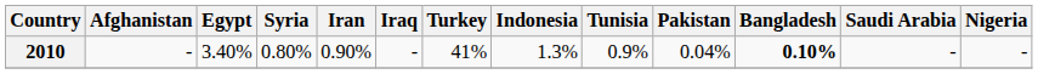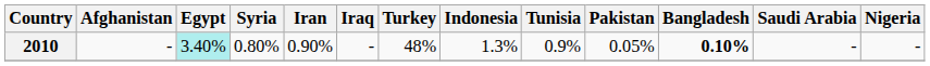2010 | Egypt: no background -> paleturquoise background
2010 | Turkey: 41% -> 48%
2010 | Pakistan: 0.04% -> 0.05%
